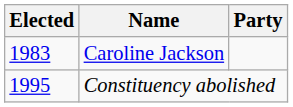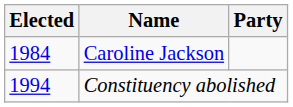Caroline Jackson | Elected: 1983 -> 1984
Constituency abolished | Elected: 1995 -> 1994
